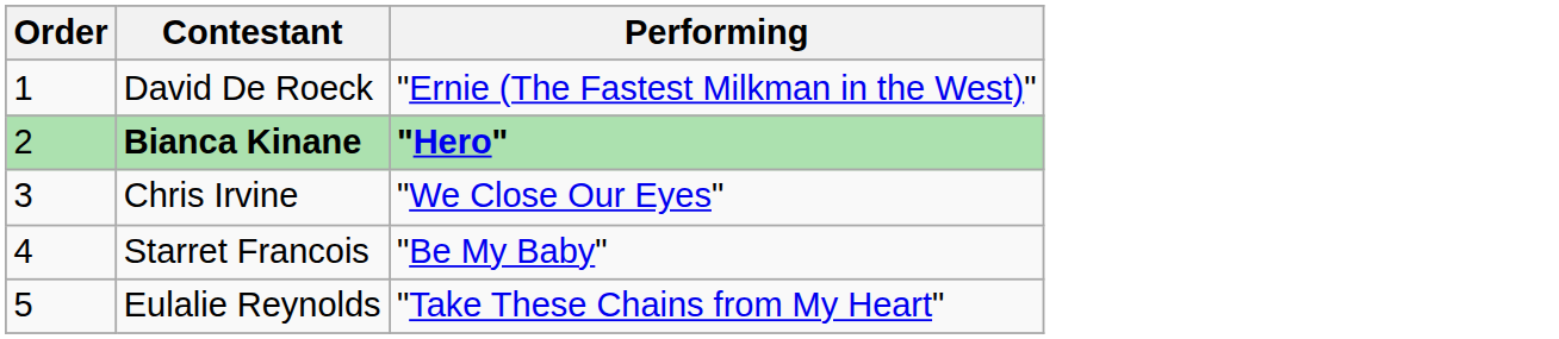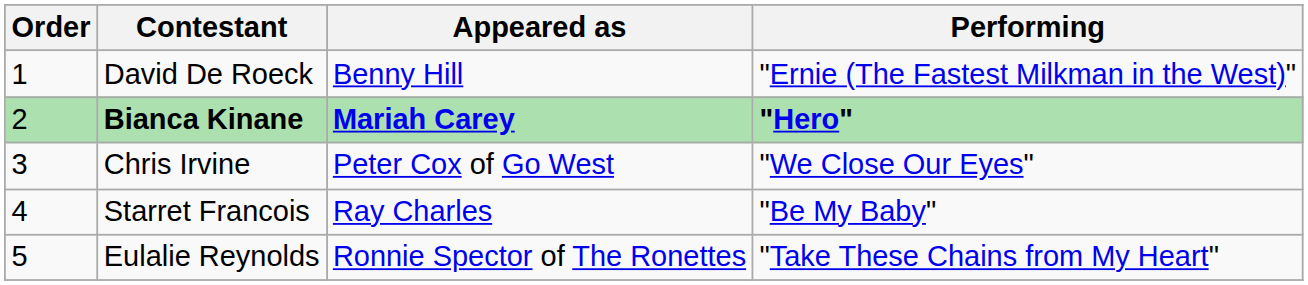+ column: Appeared as | Benny Hill | Mariah Carey | Peter Cox of Go West | Ray Charles | Ronnie Spector of The Ronettes
